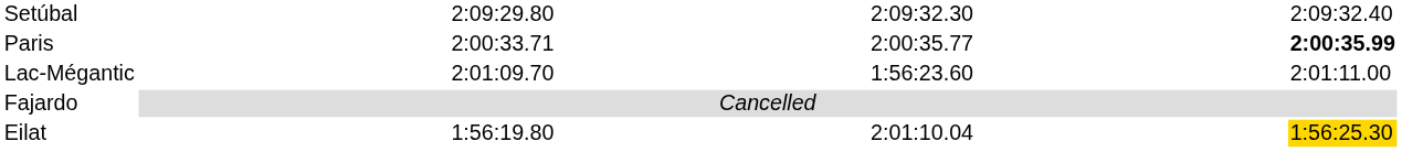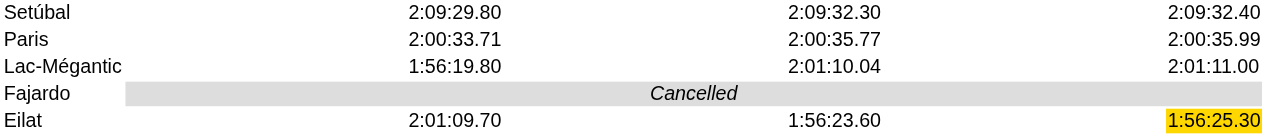Paris | column 7: bold -> normal
Lac-Mégantic | column 3: 2:01:09.70 -> 1:56:19.80
Lac-Mégantic | column 5: 1:56:23.60 -> 2:01:10.04
Eilat | column 3: 1:56:19.80 -> 2:01:09.70
Eilat | column 5: 2:01:10.04 -> 1:56:23.60
